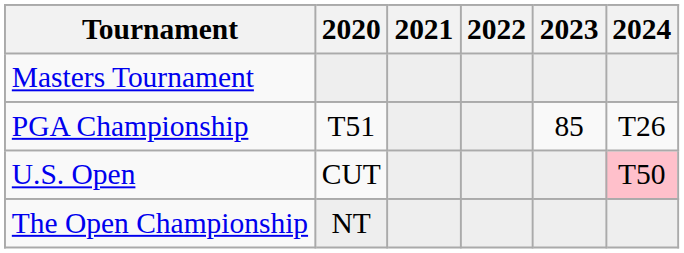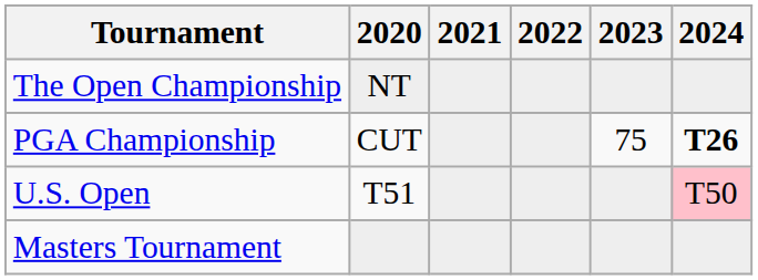rows swapped: Masters Tournament <-> The Open Championship
PGA Championship | 2020: T51 -> CUT
PGA Championship | 2023: 85 -> 75
PGA Championship | 2024: normal -> bold
U.S. Open | 2020: CUT -> T51
